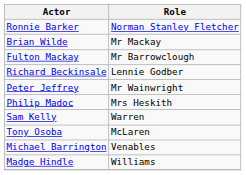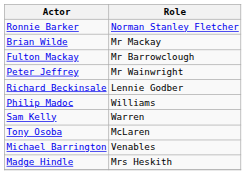rows swapped: Richard Beckinsale <-> Peter Jeffrey
Philip Madoc | Role: Mrs Heskith -> Williams
Madge Hindle | Role: Williams -> Mrs Heskith
